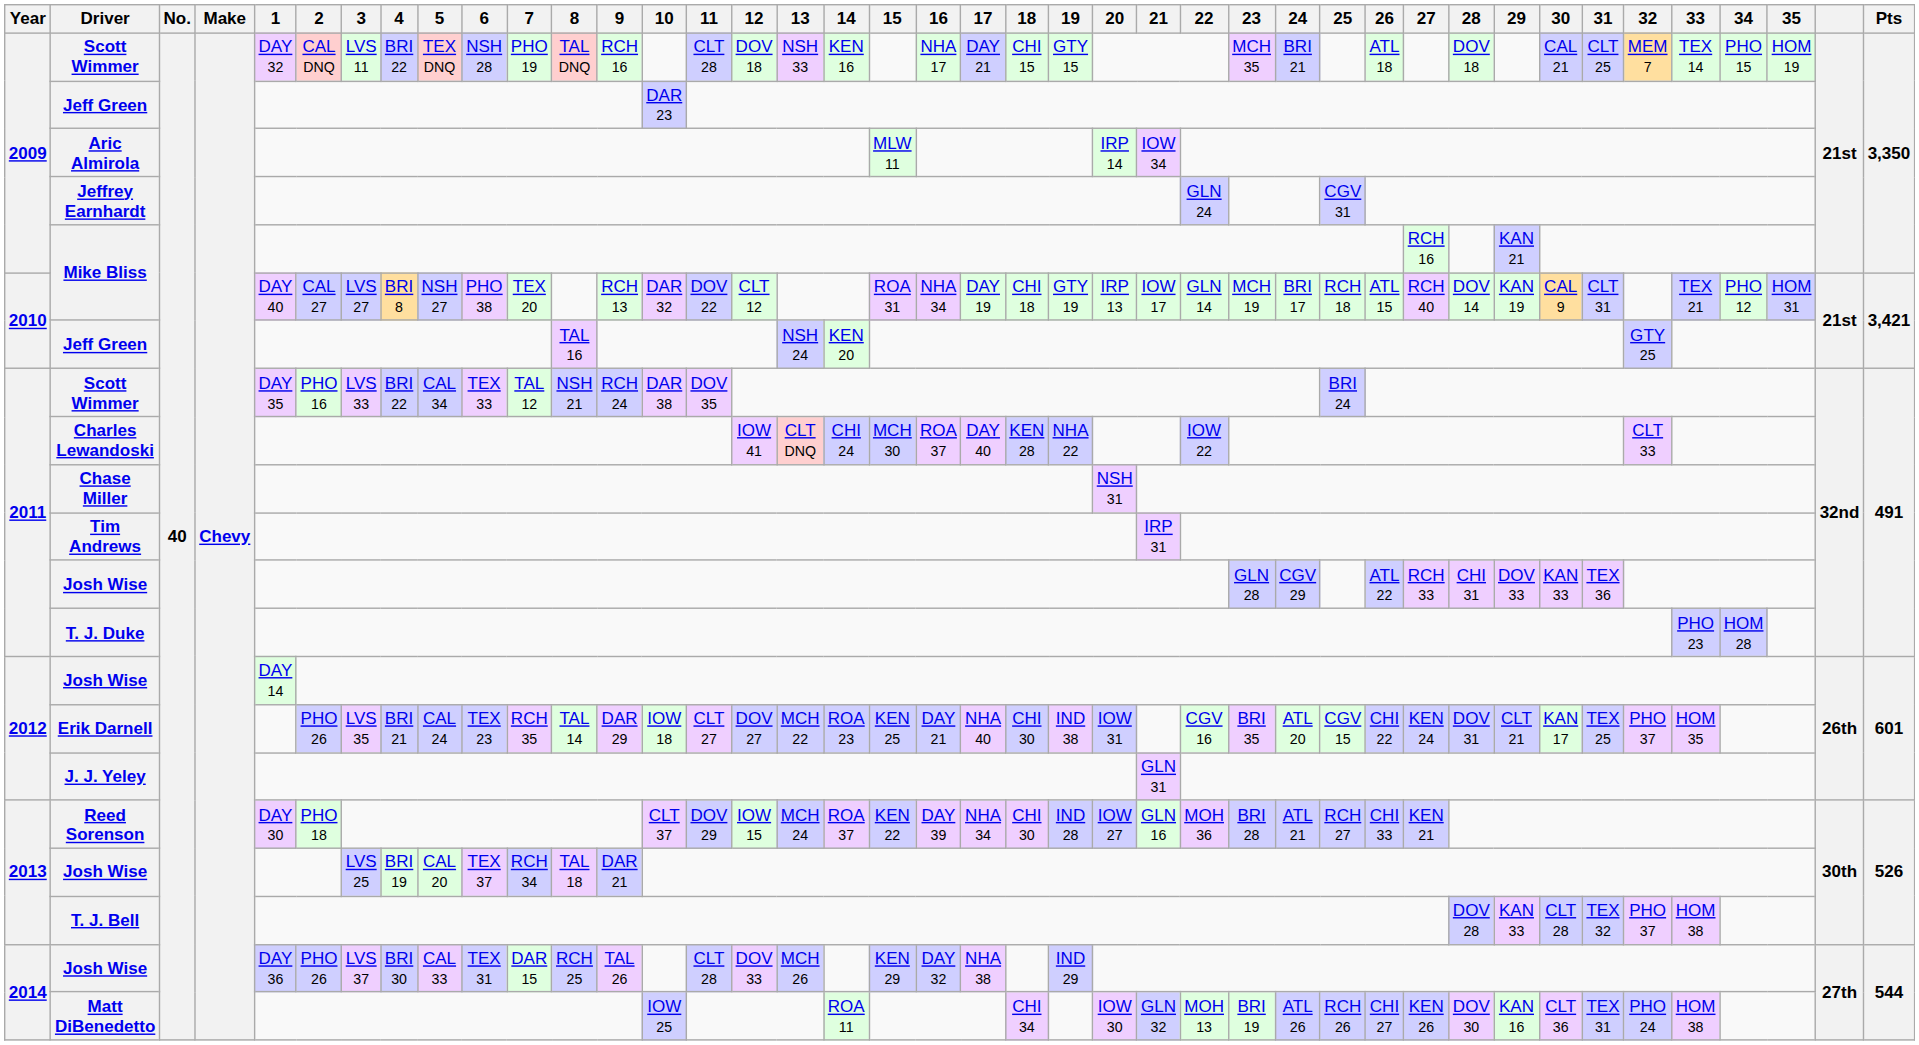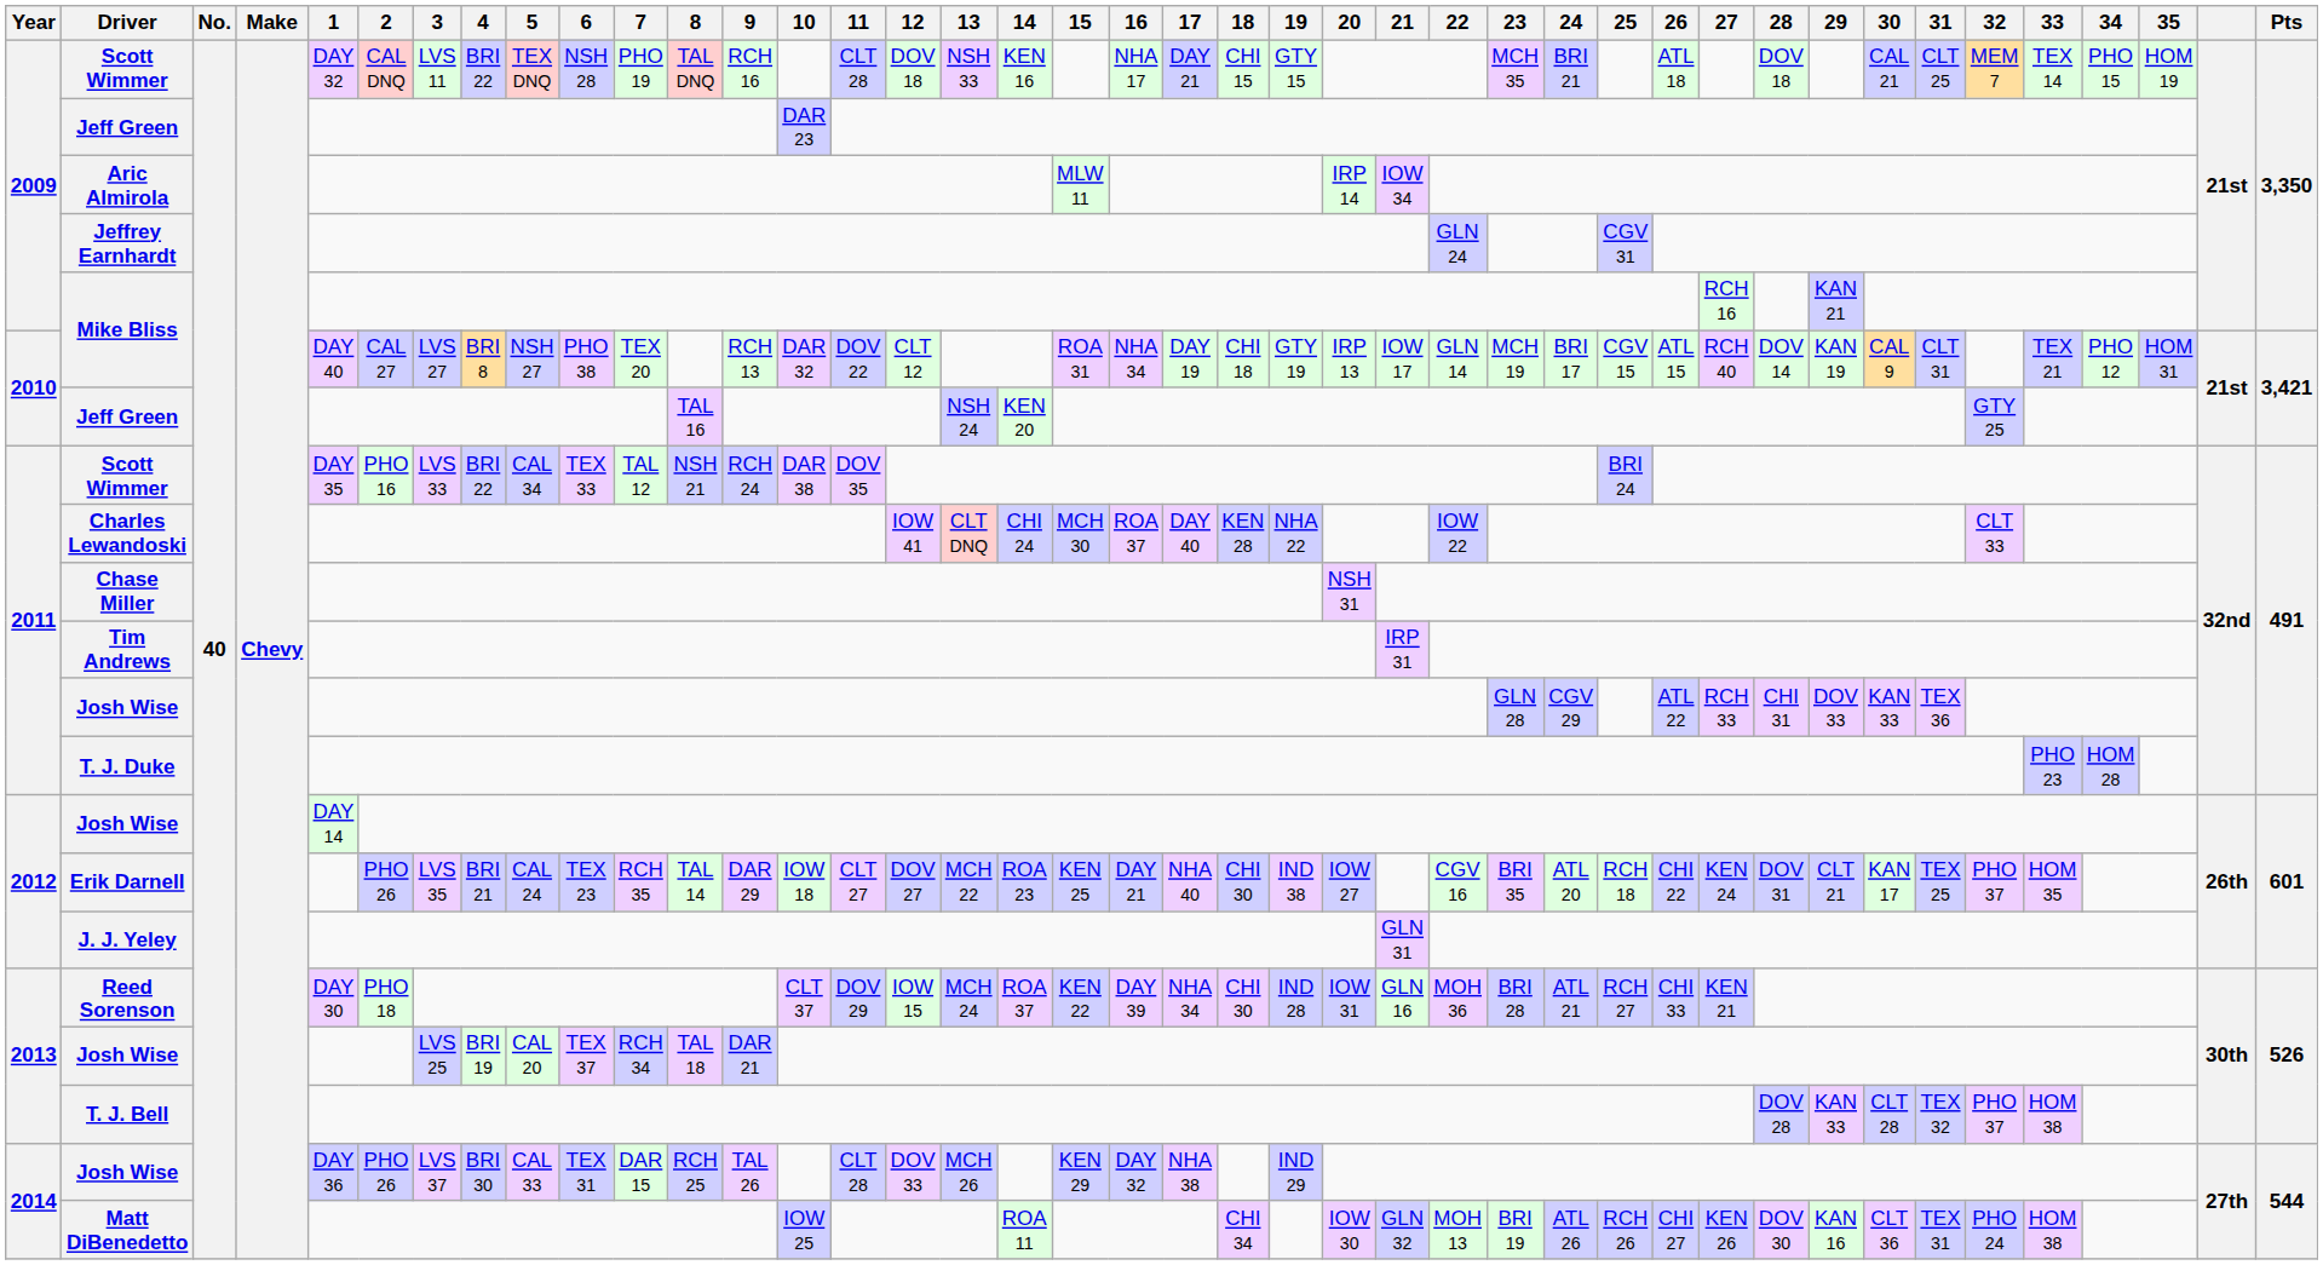2010 / Mike Bliss | 25: RCH 18 -> CGV 15
Erik Darnell | 20: IOW 31 -> IOW 27
Erik Darnell | 25: CGV 15 -> RCH 18
Reed Sorenson | 20: IOW 27 -> IOW 31
